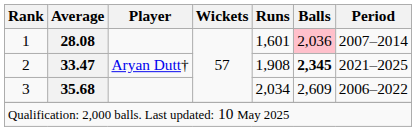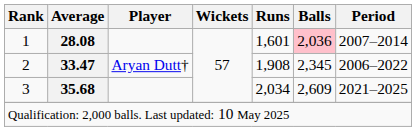2 | Balls: bold -> normal
2 | Period: 2021–2025 -> 2006–2022
3 | Period: 2006–2022 -> 2021–2025
